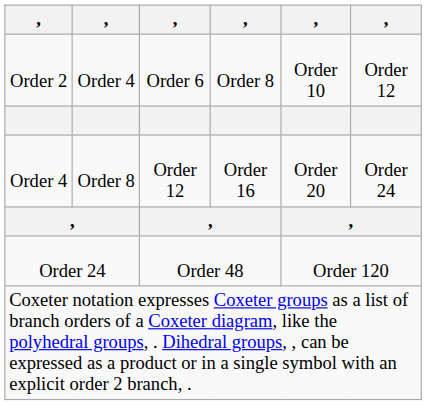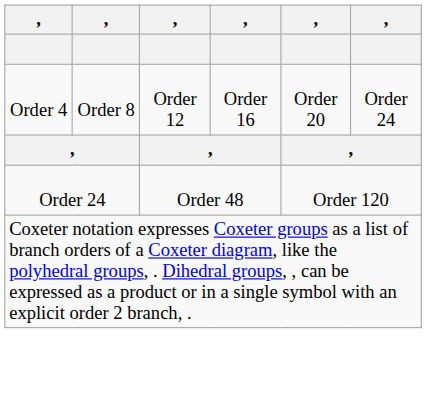- row: Order 2 | Order 4 | Order 6 | Order 8 | Order 10 | Order 12
